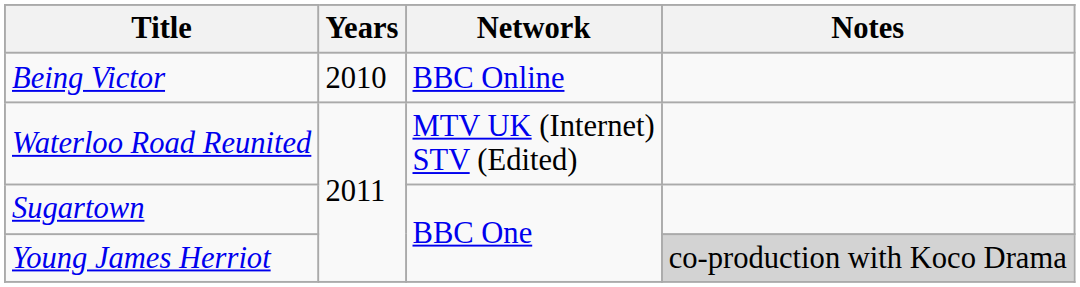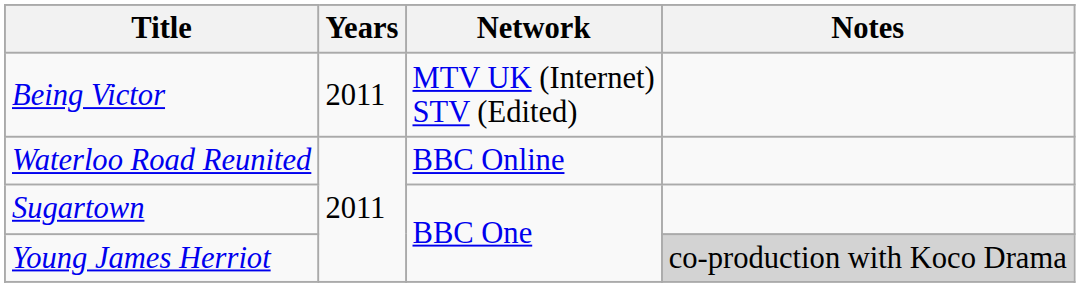Being Victor | Years: 2010 -> 2011
Being Victor | Network: BBC Online -> MTV UK (Internet) STV (Edited)
Waterloo Road Reunited | Network: MTV UK (Internet) STV (Edited) -> BBC Online
